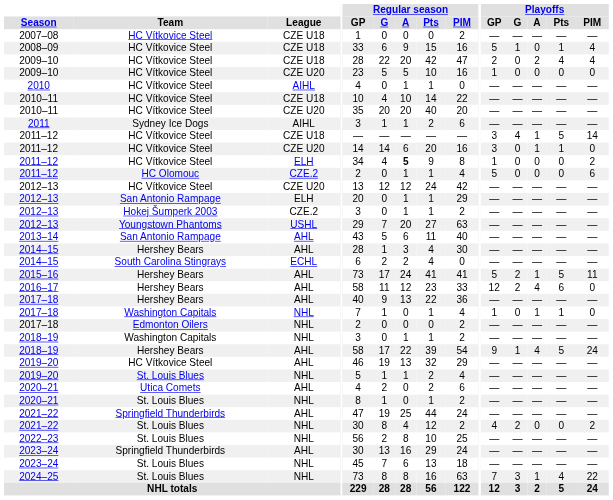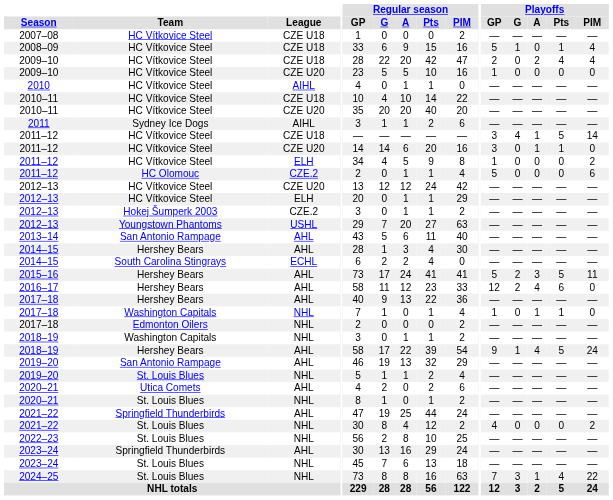2011–12 / ELH | Regular season / A: bold -> normal
2012–13 / ELH | Team: San Antonio Rampage -> HC Vítkovice Steel
2015–16 | Playoffs / A: 1 -> 3
2019–20 / AHL | Team: HC Vítkovice Steel -> San Antonio Rampage
2021–22 / NHL | Playoffs / G: 2 -> 0
